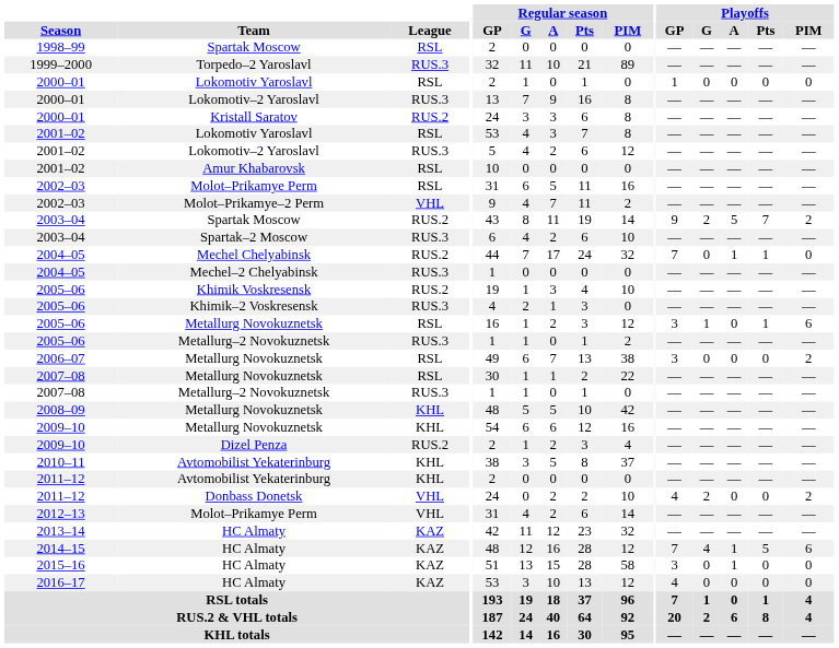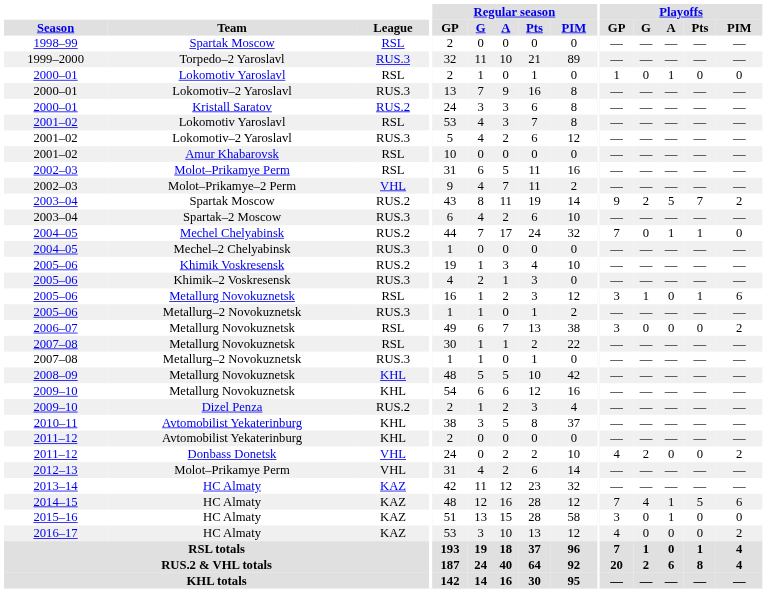2000–01 / Lokomotiv Yaroslavl | Playoffs / A: 0 -> 1
2016–17 | Playoffs / PIM: 0 -> 2
